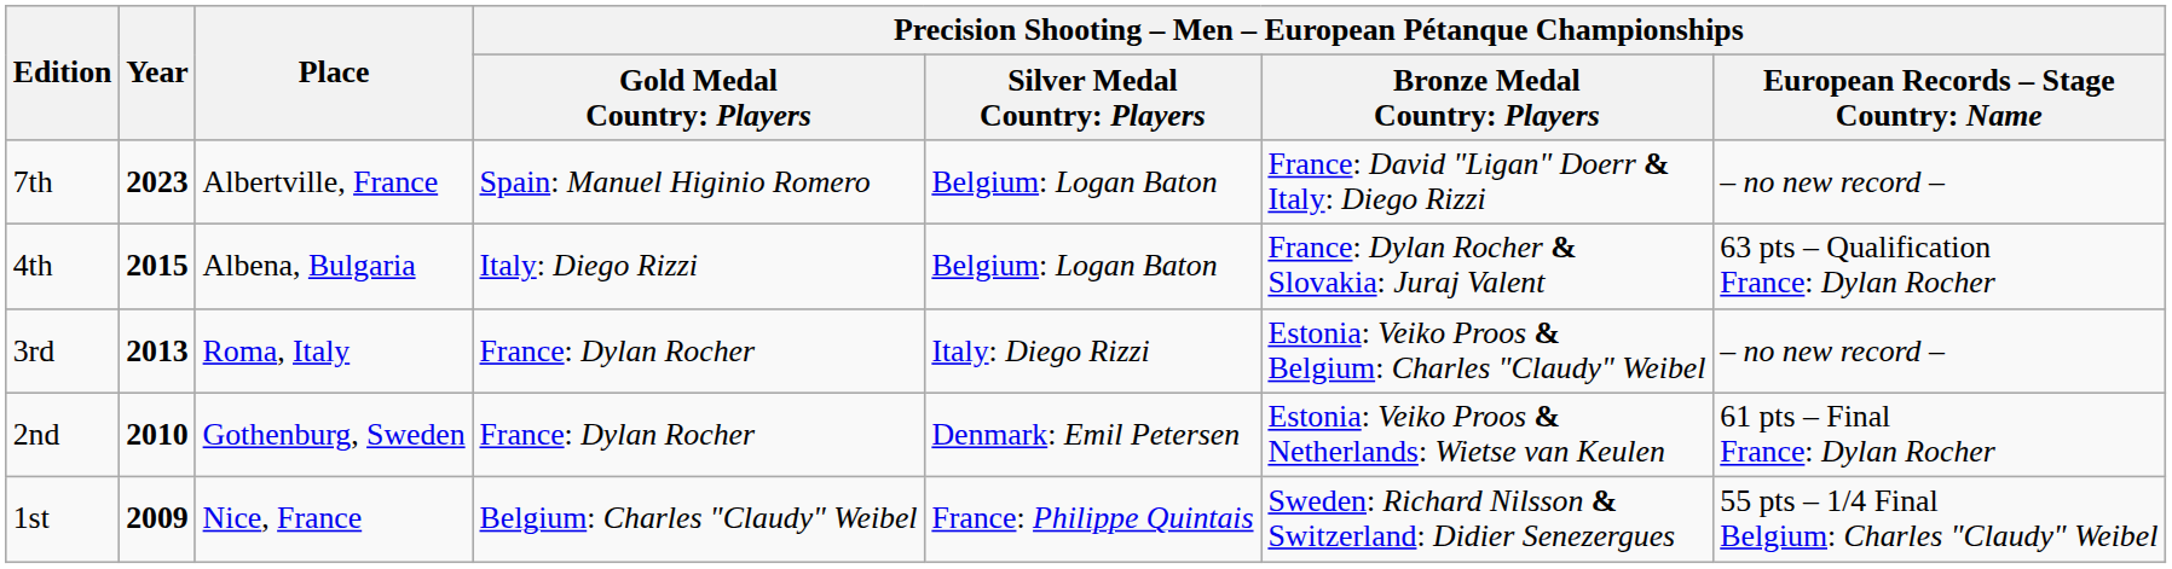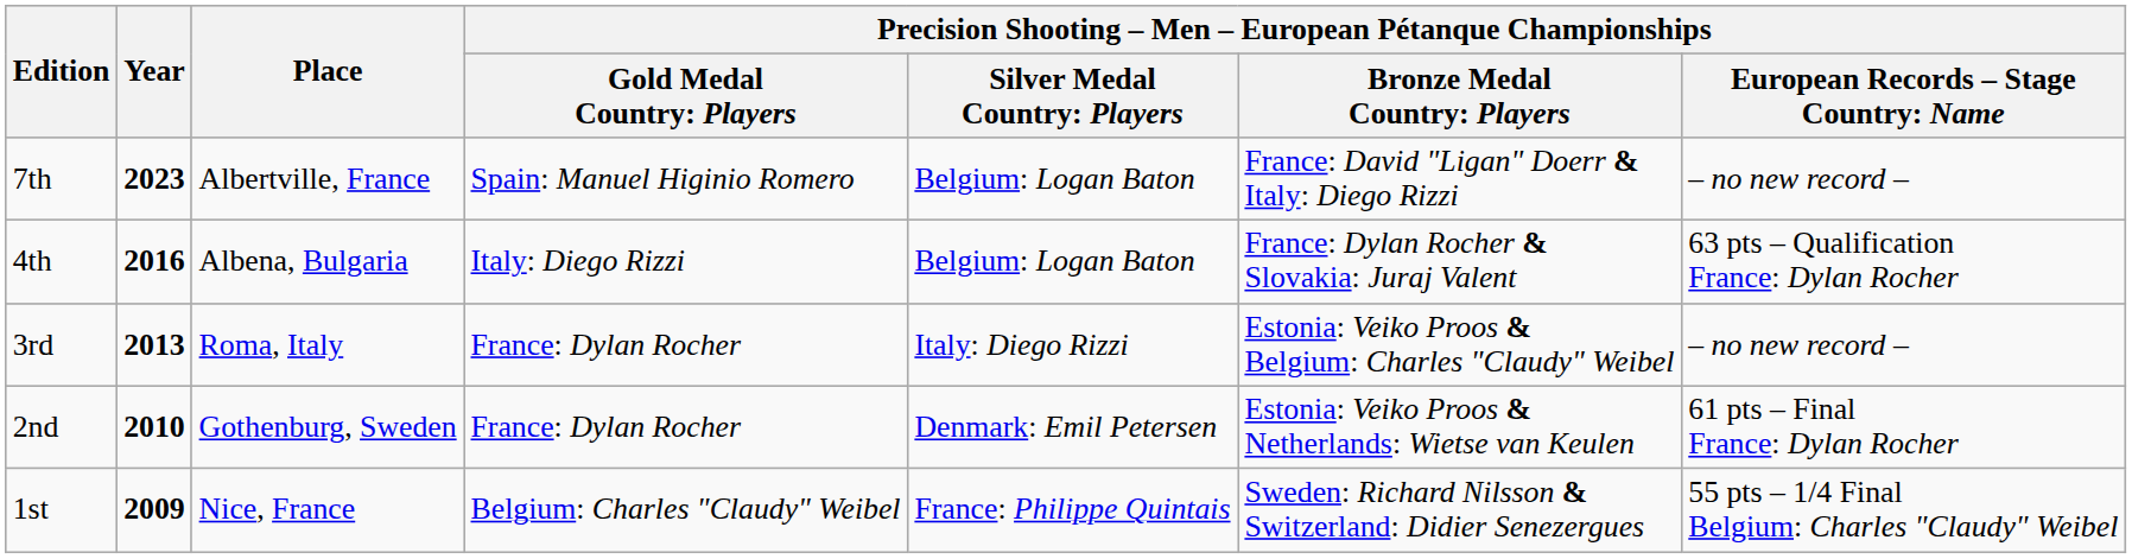4th | Year: 2015 -> 2016
